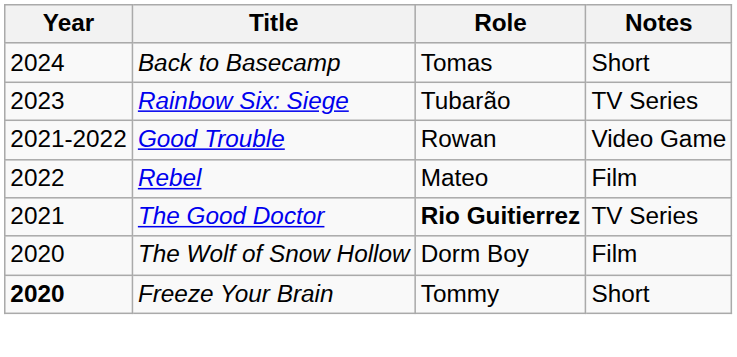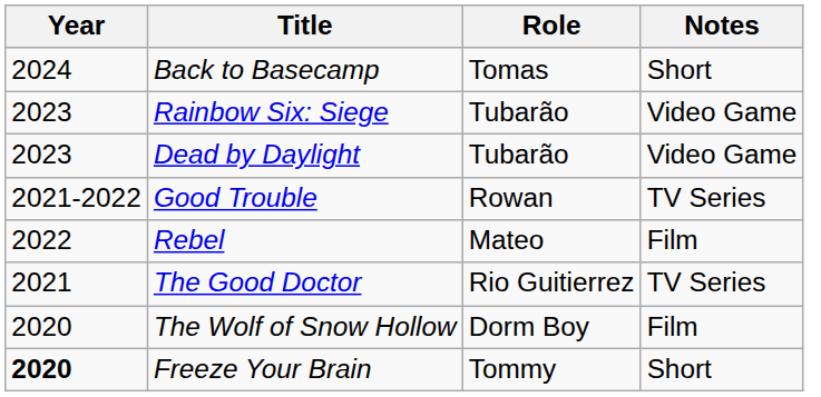Rainbow Six: Siege | Notes: TV Series -> Video Game
+ row: 2023 | Dead by Daylight | Tubarão | Video Game
Good Trouble | Notes: Video Game -> TV Series
The Good Doctor | Role: bold -> normal
